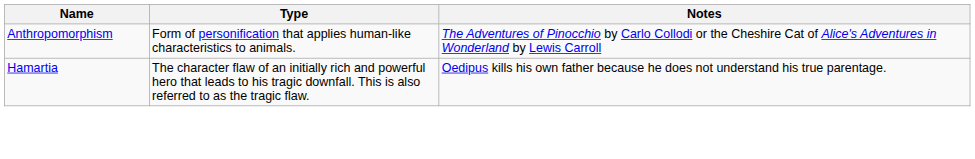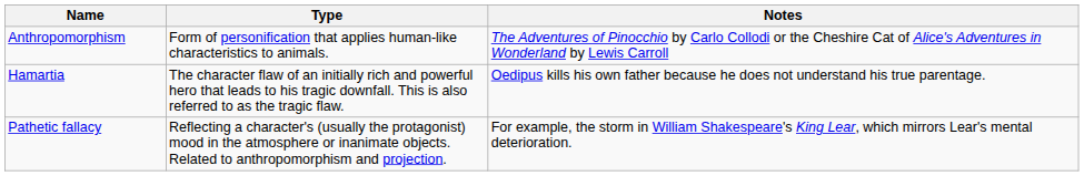+ row: Pathetic fallacy | Reflecting a character's (usually the protagonist) mood in the atmosphere or inanimate objects. Related to anthropomorphism and projection. | For example, the storm in William Shakespeare's King Lear, which mirrors Lear's mental deterioration.
